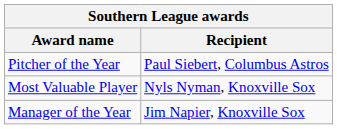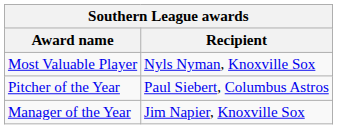rows swapped: Most Valuable Player <-> Pitcher of the Year
